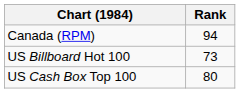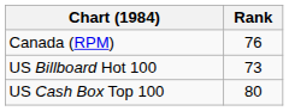Canada (RPM) | Rank: 94 -> 76
